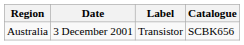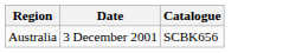- column: Label | Transistor
